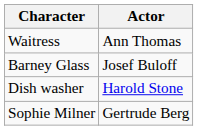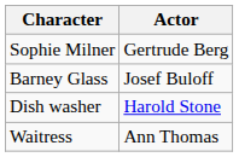rows swapped: Sophie Milner <-> Waitress
